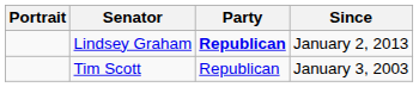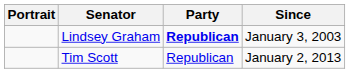Lindsey Graham | Since: January 2, 2013 -> January 3, 2003
Tim Scott | Since: January 3, 2003 -> January 2, 2013
